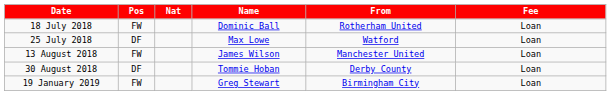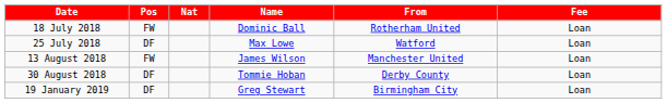19 January 2019 | Pos: FW -> DF
